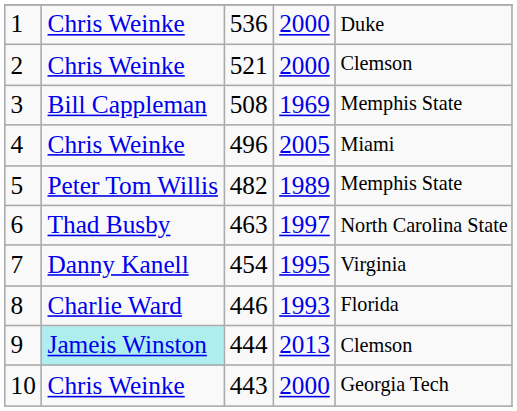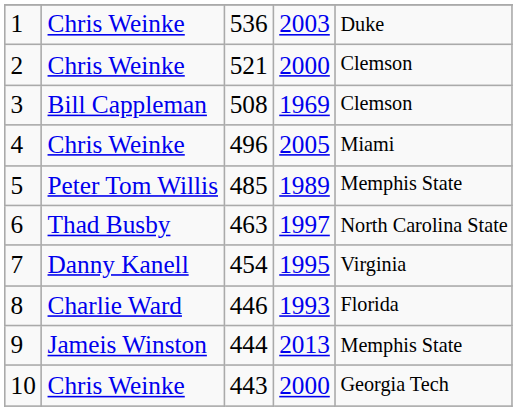1 | column 4: 2000 -> 2003
3 | column 5: Memphis State -> Clemson
5 | column 3: 482 -> 485
9 | column 2: paleturquoise background -> no background
9 | column 5: Clemson -> Memphis State
